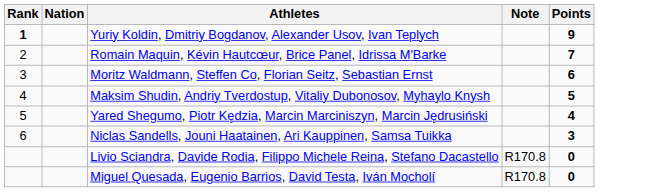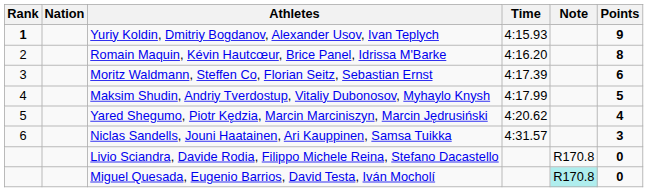+ column: Time | 4:15.93 | 4:16.20 | 4:17.39 | 4:17.99 | 4:20.62 | 4:31.57
Romain Maquin, Kévin Hautcœur, Brice Panel, Idrissa M'Barke | Points: 7 -> 8
Miguel Quesada, Eugenio Barrios, David Testa, Iván Mocholí | Note: no background -> paleturquoise background
